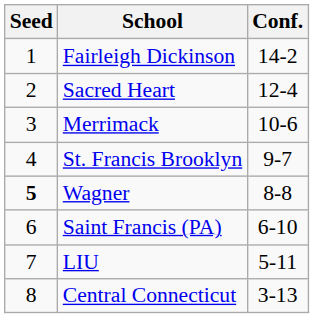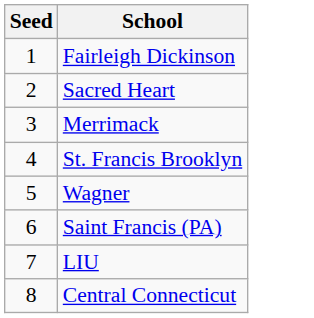- column: Conf. | 14-2 | 12-4 | 10-6 | 9-7 | 8-8 | 6-10 | 5-11 | 3-13
Wagner | Seed: bold -> normal
